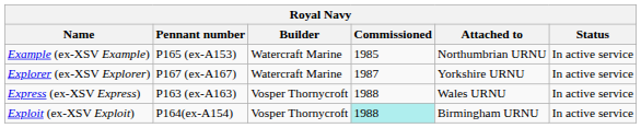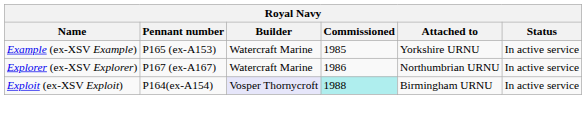Example (ex-XSV Example) | Attached to: Northumbrian URNU -> Yorkshire URNU
Explorer (ex-XSV Explorer) | Commissioned: 1987 -> 1986
Explorer (ex-XSV Explorer) | Attached to: Yorkshire URNU -> Northumbrian URNU
- row: Express (ex-XSV Express) | P163 (ex-A163) | Vosper Thornycroft | 1988 | Wales URNU | In active service
Exploit (ex-XSV Exploit) | Builder: no background -> lavender background
